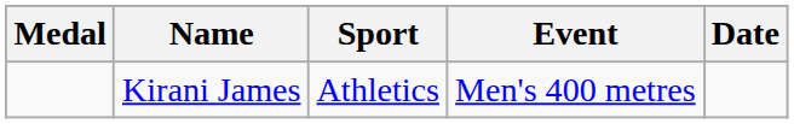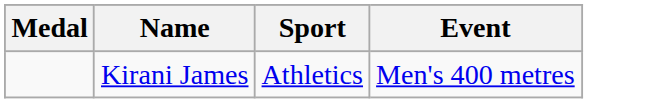- column: Date
